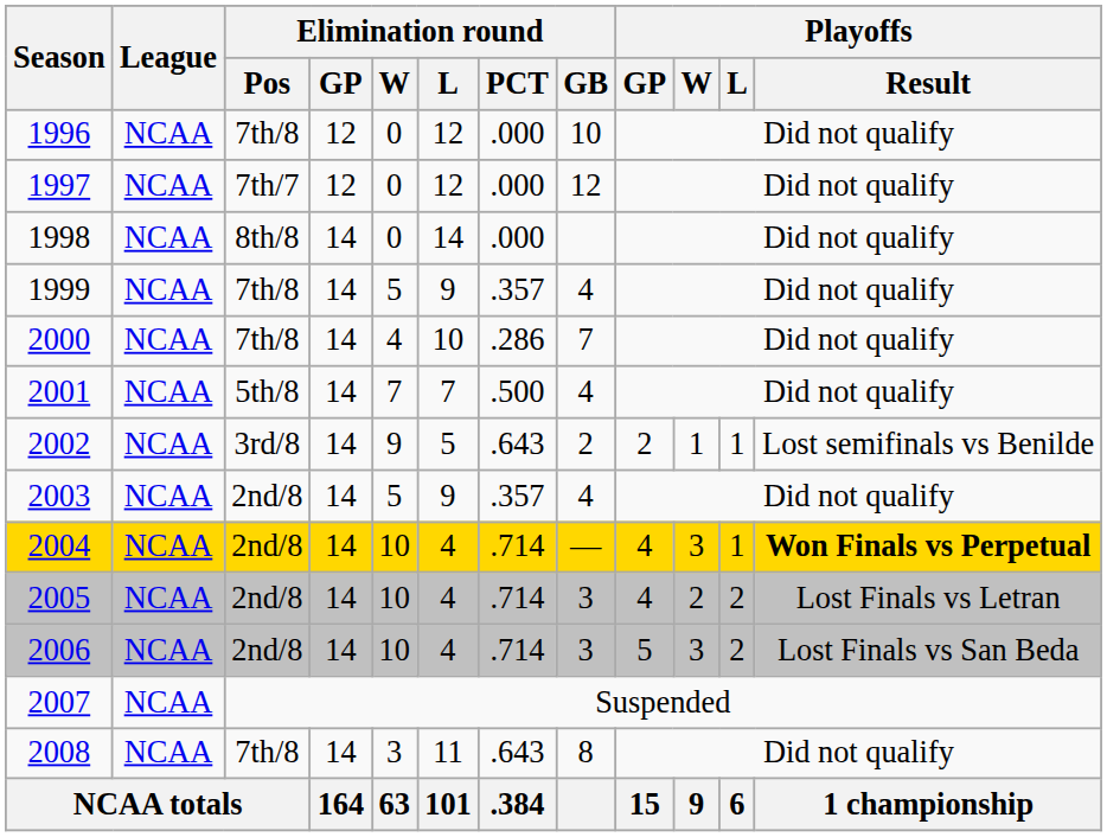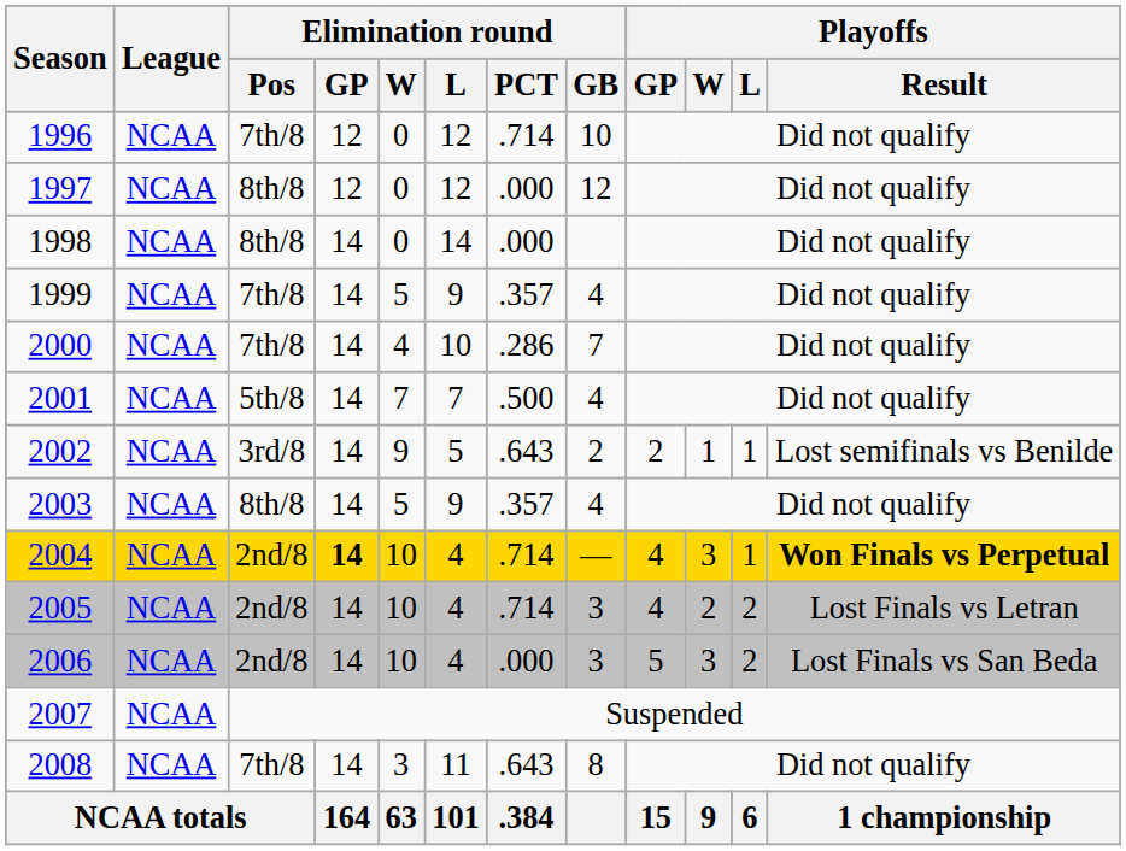1996 | Elimination round / PCT: .000 -> .714
1997 | Elimination round / Pos: 7th/7 -> 8th/8
2003 | Elimination round / Pos: 2nd/8 -> 8th/8
2004 | Elimination round / GP: normal -> bold
2006 | Elimination round / PCT: .714 -> .000
